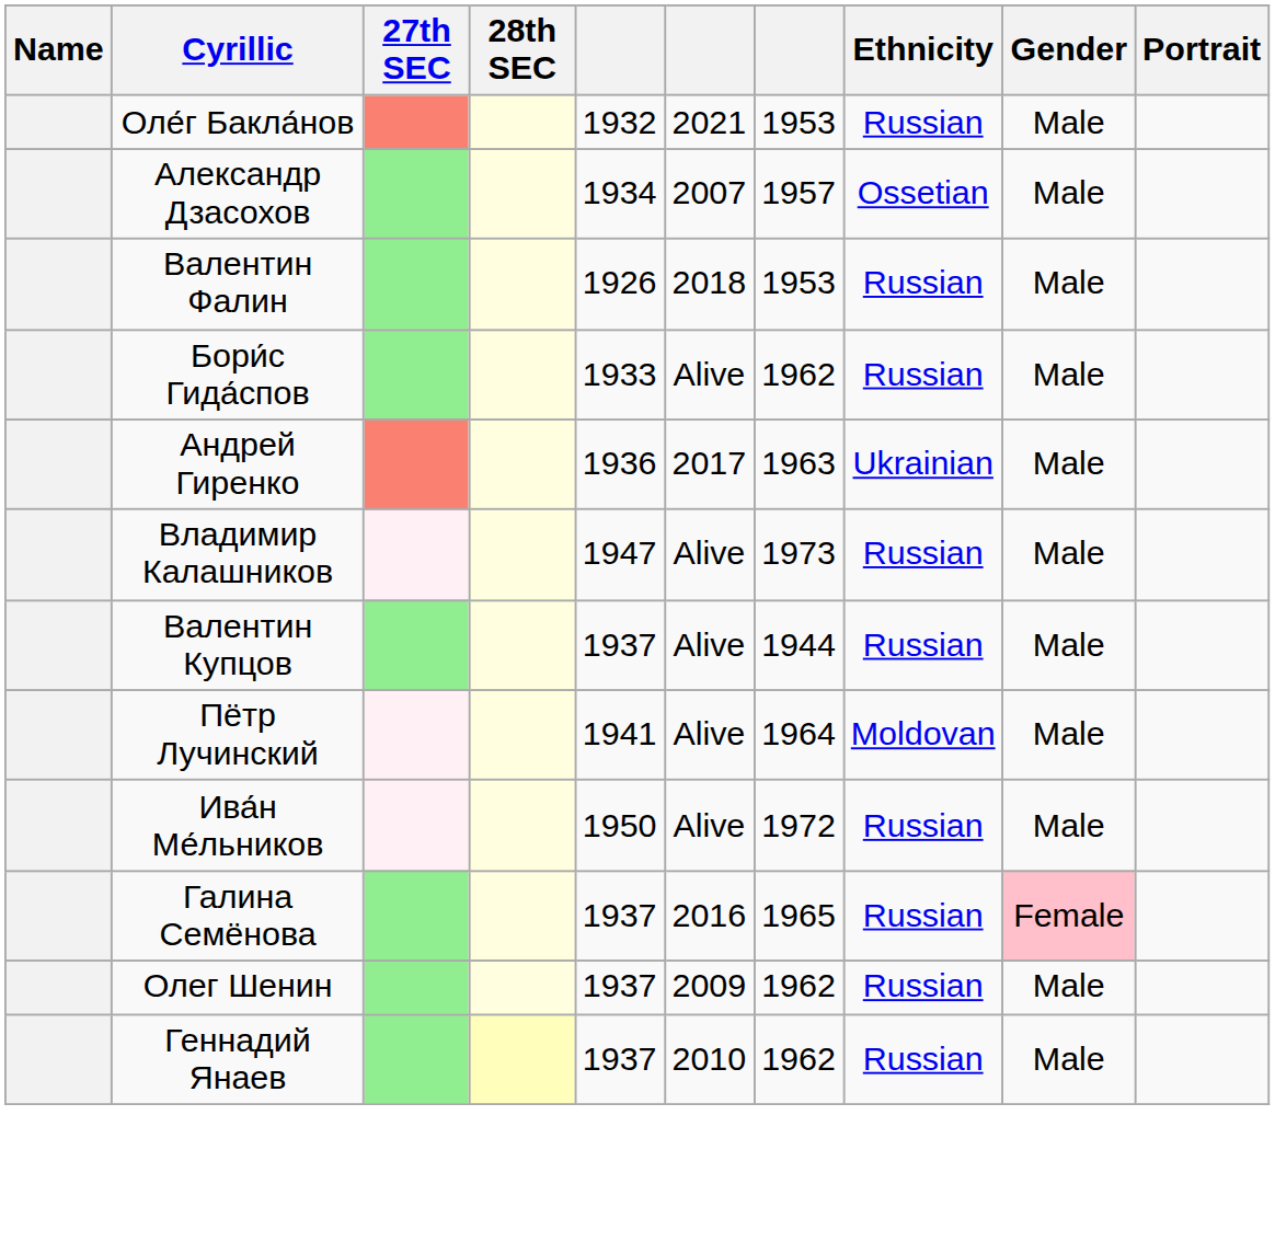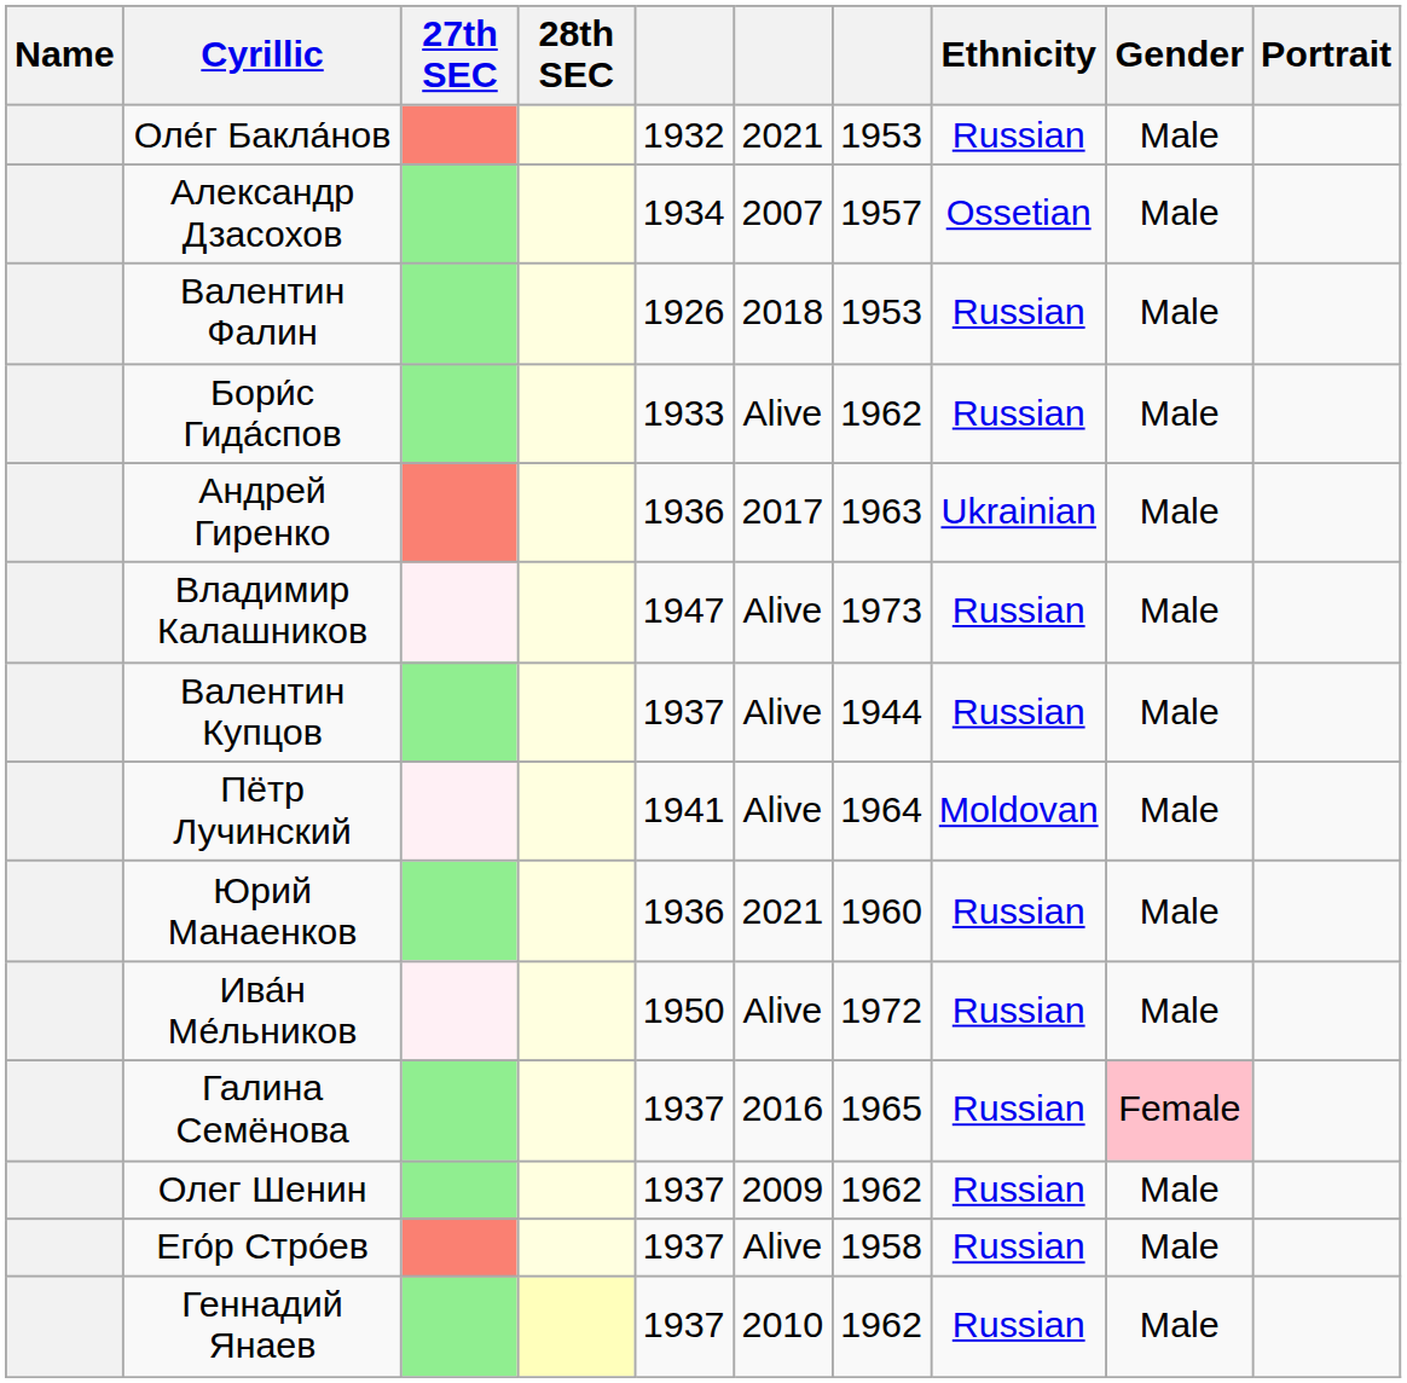+ row: Юрий Манаенков | 1936 | 2021 | 1960 | Russian | Male
+ row: Его́р Стро́ев | 1937 | Alive | 1958 | Russian | Male
